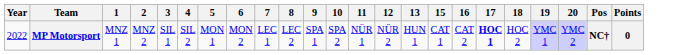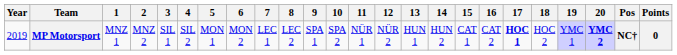+ column: 14 | HUN 2
MP Motorsport | Year: 2022 -> 2019
MP Motorsport | 20: normal -> bold
